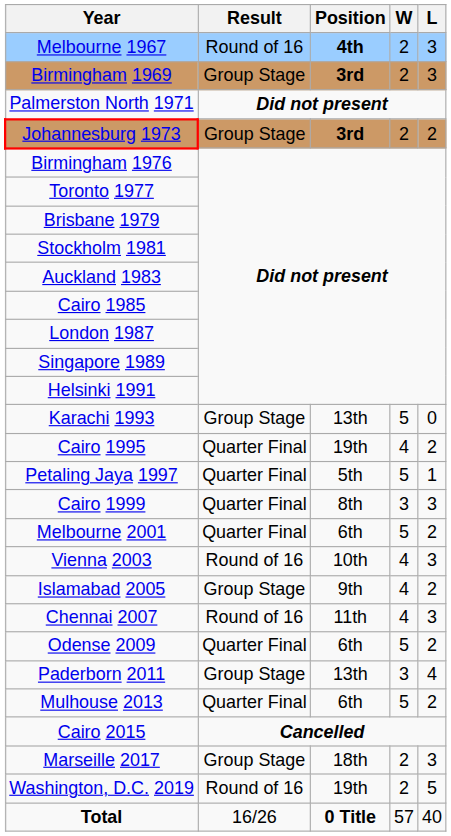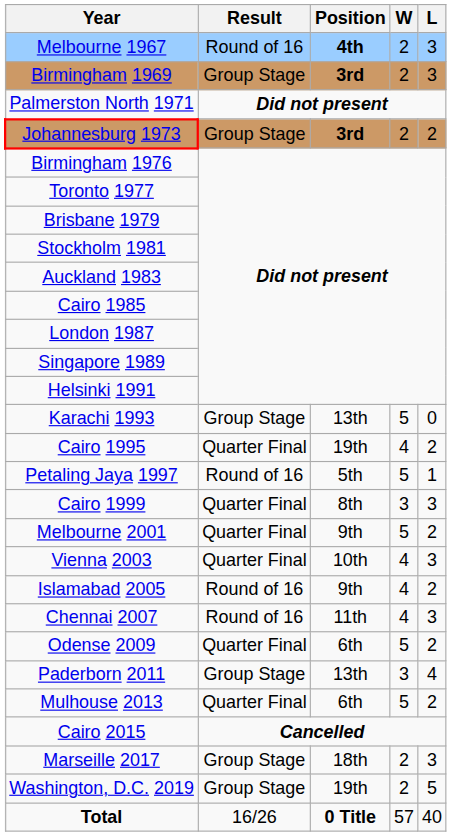Petaling Jaya 1997 | Result: Quarter Final -> Round of 16
Melbourne 2001 | Position: 6th -> 9th
Vienna 2003 | Result: Round of 16 -> Quarter Final
Islamabad 2005 | Result: Group Stage -> Round of 16
Washington, D.C. 2019 | Result: Round of 16 -> Group Stage
